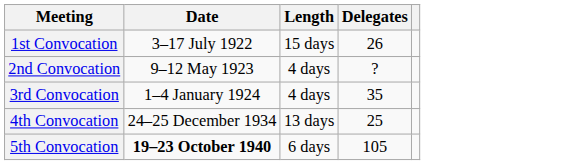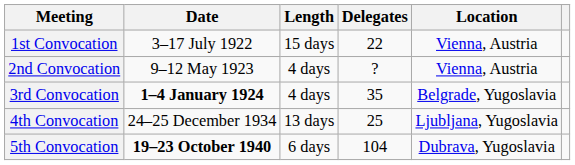+ column: Location | Vienna, Austria | Vienna, Austria | Belgrade, Yugoslavia | Ljubljana, Yugoslavia | Dubrava, Yugoslavia
1st Convocation | Delegates: 26 -> 22
3rd Convocation | Date: normal -> bold
5th Convocation | Delegates: 105 -> 104
